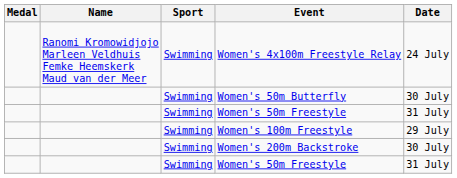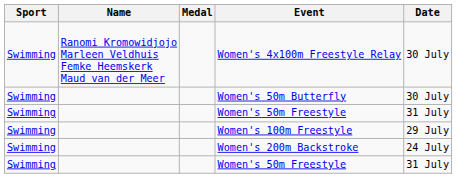columns swapped: Medal <-> Sport
Women's 4x100m Freestyle Relay | Date: 24 July -> 30 July
Women's 200m Backstroke | Date: 30 July -> 24 July
